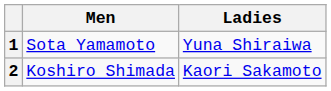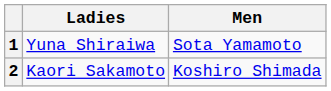columns swapped: Men <-> Ladies
